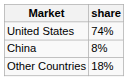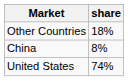rows swapped: United States <-> Other Countries
